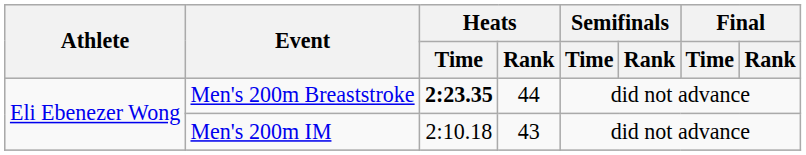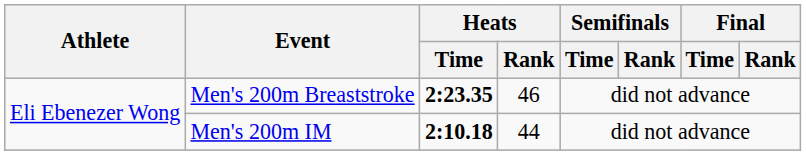Men's 200m Breaststroke | Heats / Rank: 44 -> 46
Men's 200m IM | Heats / Time: normal -> bold
Men's 200m IM | Heats / Rank: 43 -> 44
